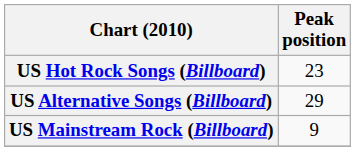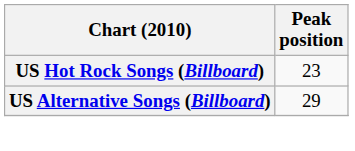- row: US Mainstream Rock (Billboard) | 9
